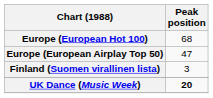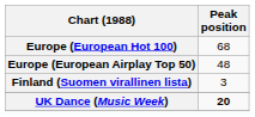Europe (European Airplay Top 50) | Peak position: 47 -> 48
